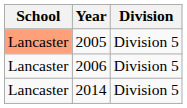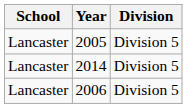2005 | School: lightsalmon background -> no background
rows swapped: 2006 <-> 2014
